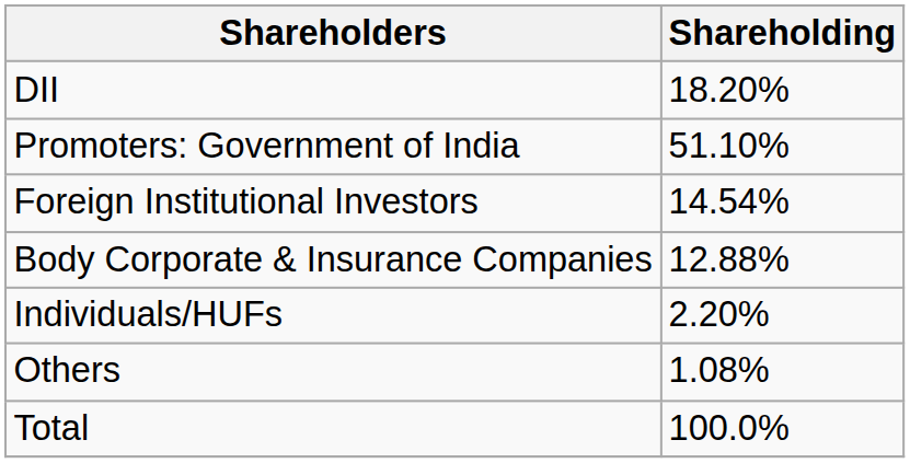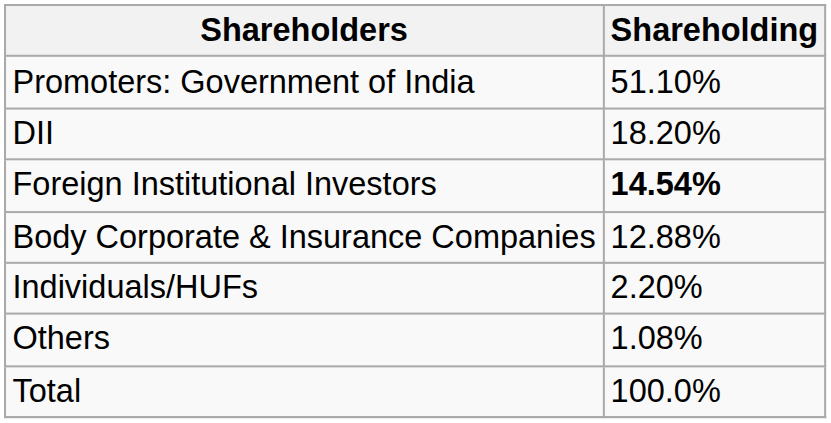rows swapped: Promoters: Government of India <-> DII
Foreign Institutional Investors | Shareholding: normal -> bold
